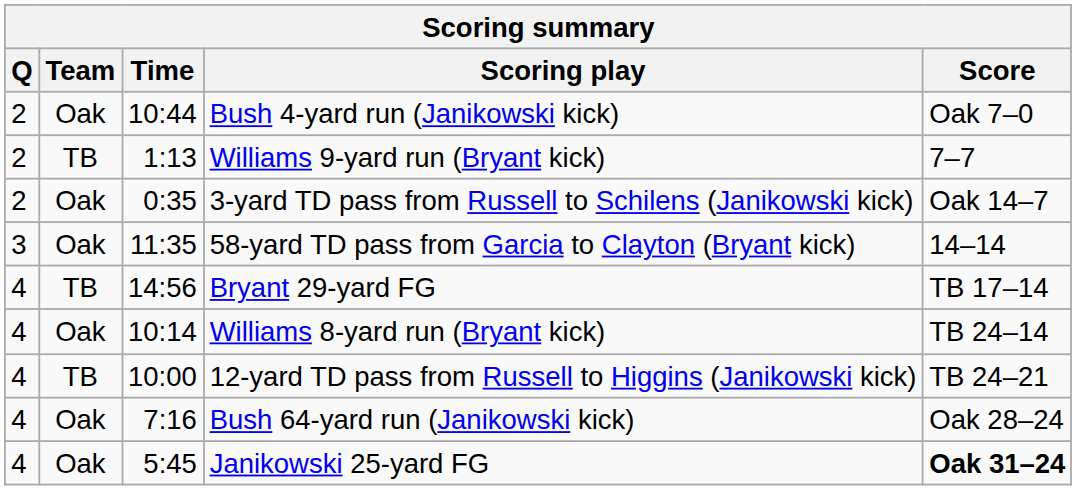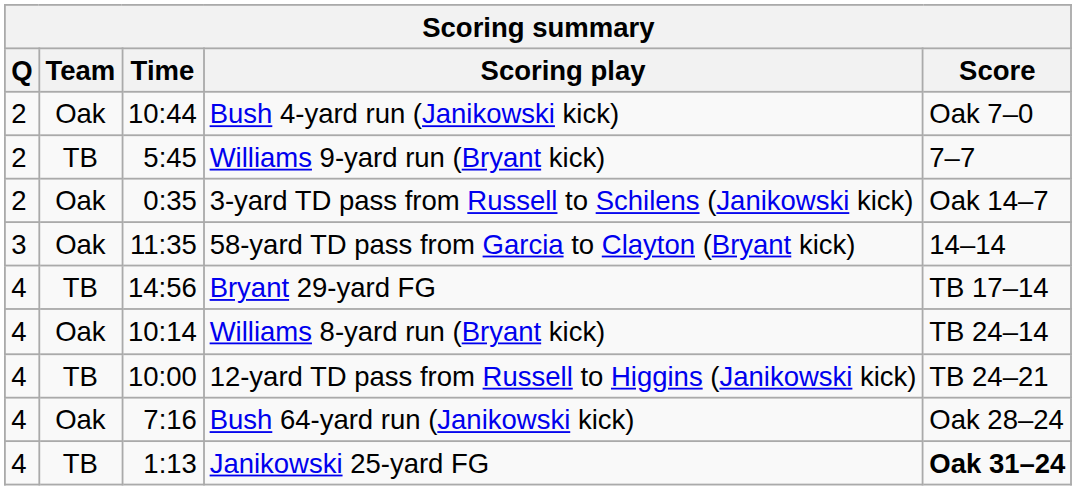Williams 9-yard run (Bryant kick) | Time: 1:13 -> 5:45
Janikowski 25-yard FG | Team: Oak -> TB
Janikowski 25-yard FG | Time: 5:45 -> 1:13
